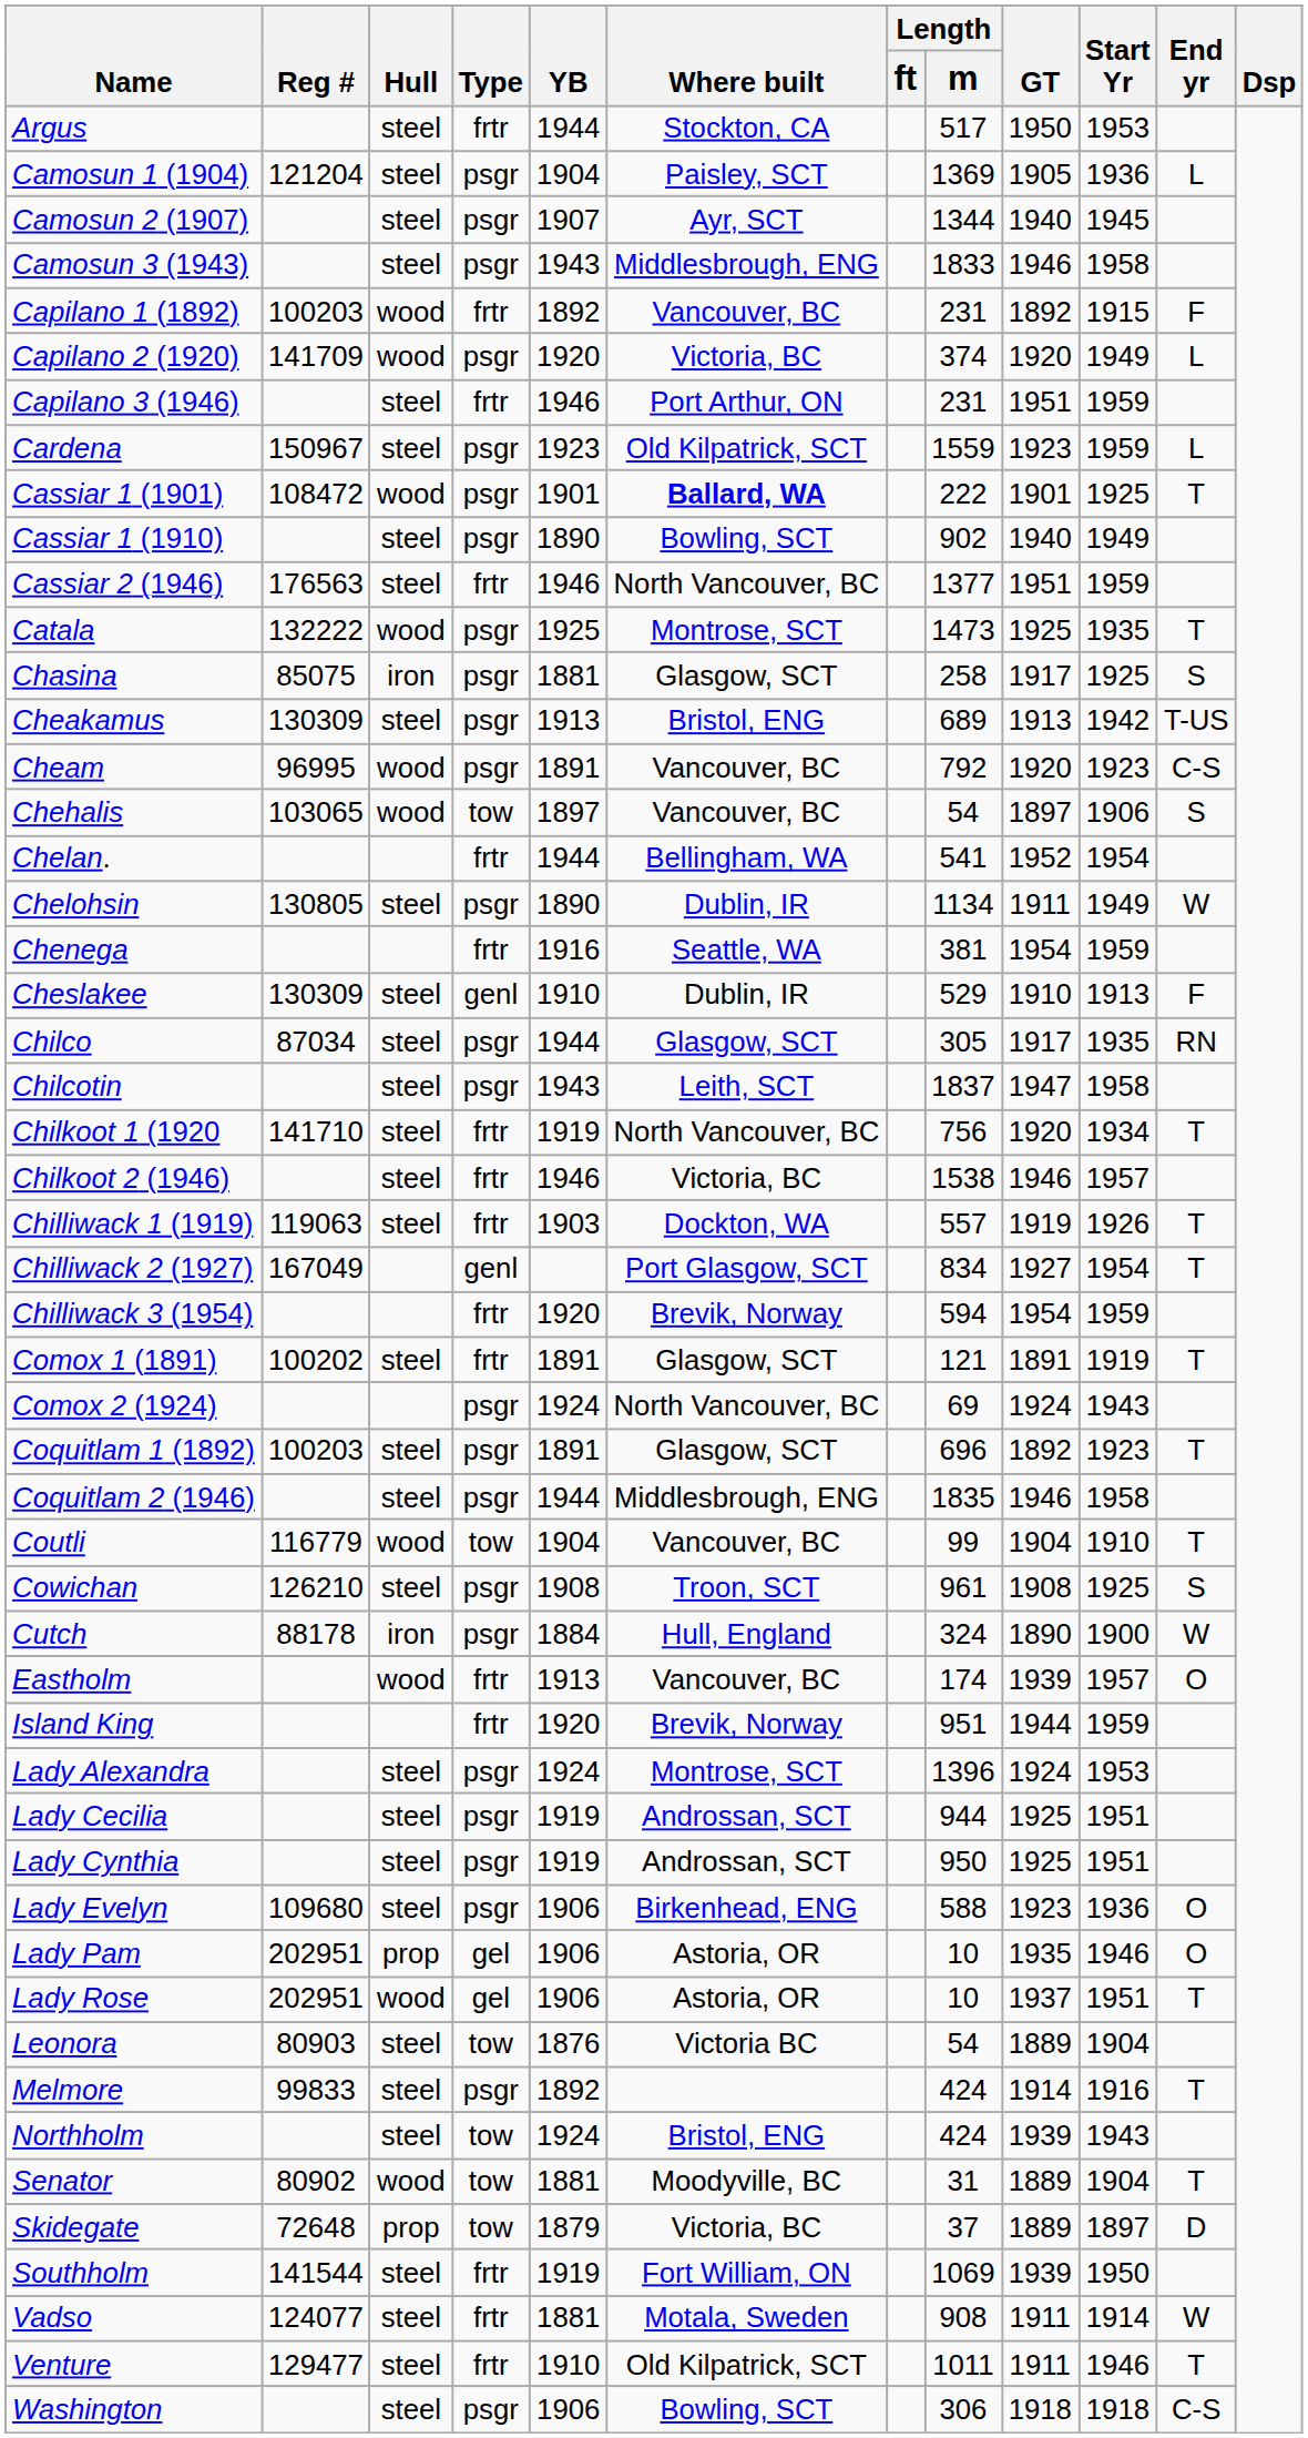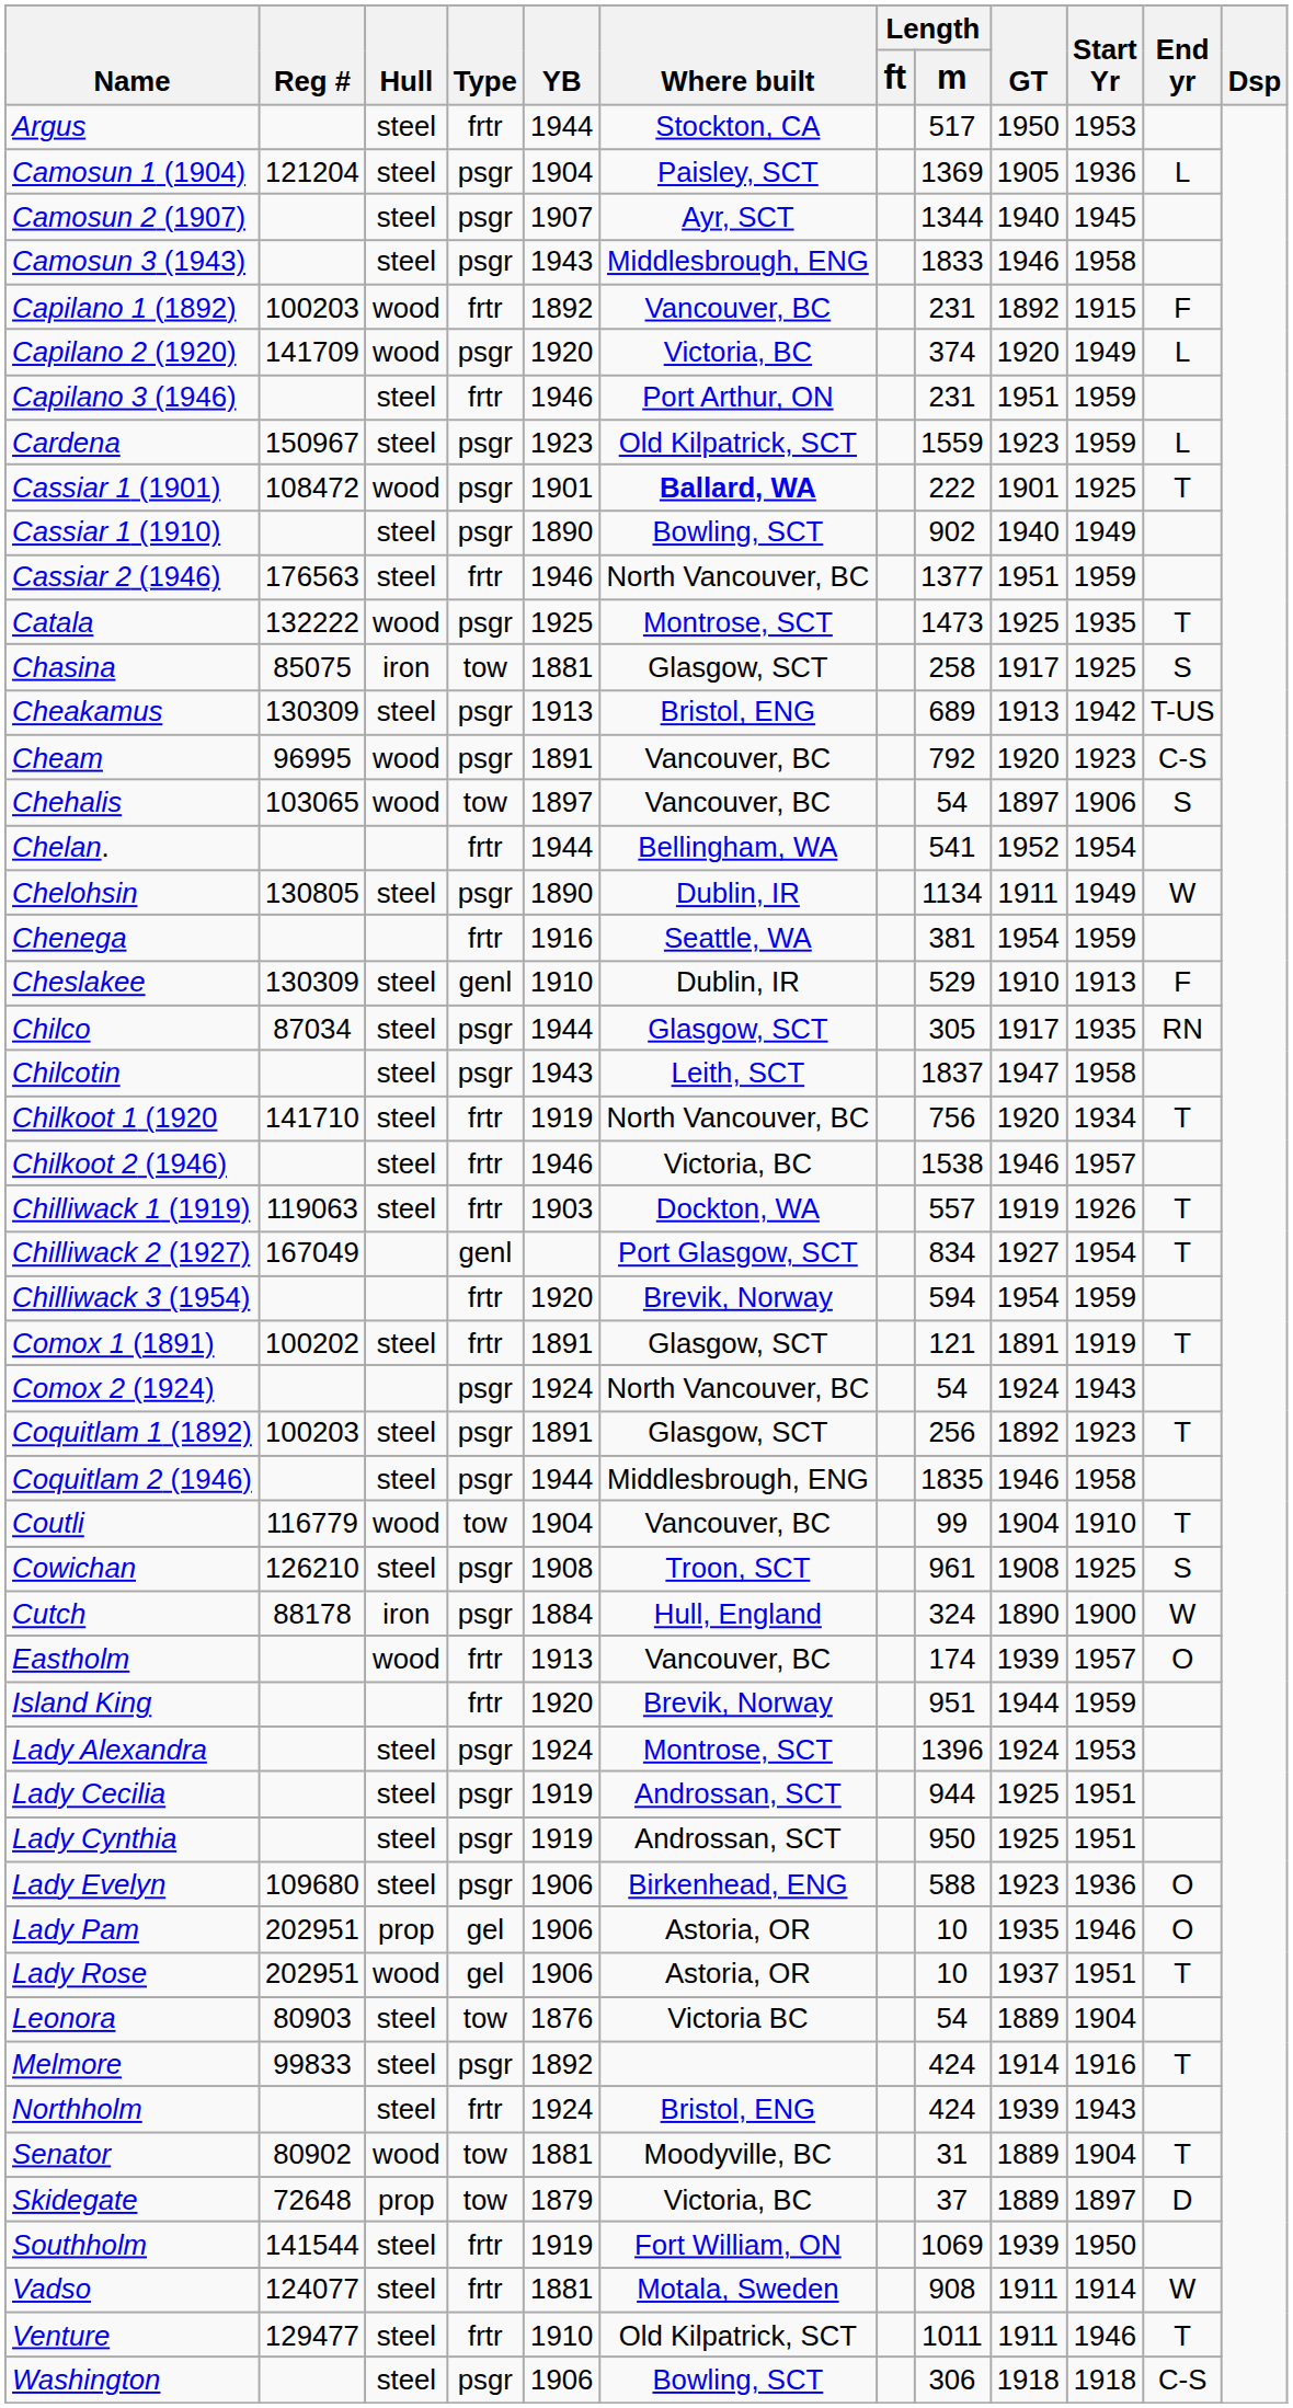Chasina | Type: psgr -> tow
Comox 2 (1924) | Length / m: 69 -> 54
Coquitlam 1 (1892) | Length / m: 696 -> 256
Northholm | Type: tow -> frtr
